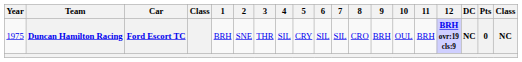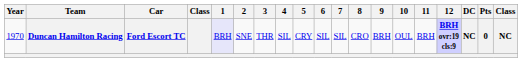Duncan Hamilton Racing | Year: 1975 -> 1970
Duncan Hamilton Racing | 1: no background -> lavender background
